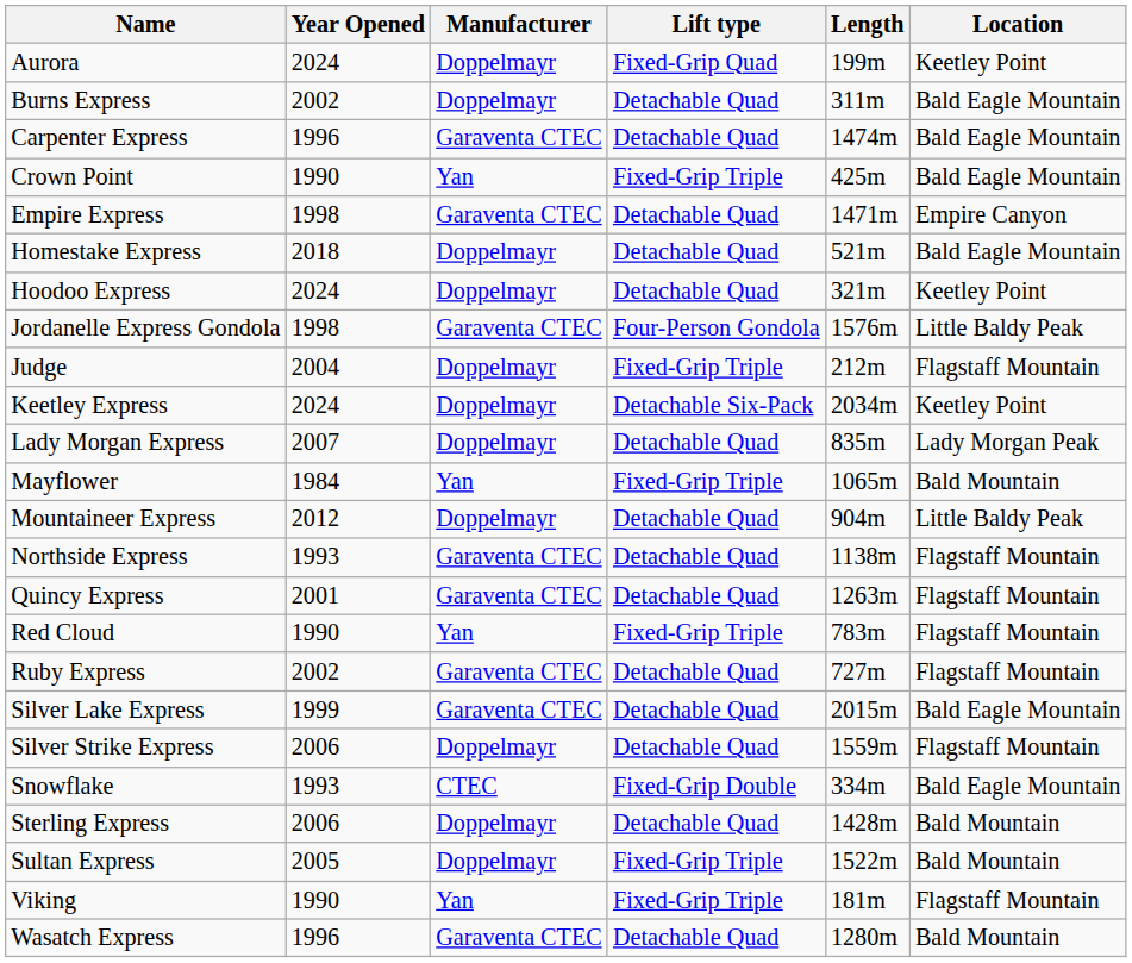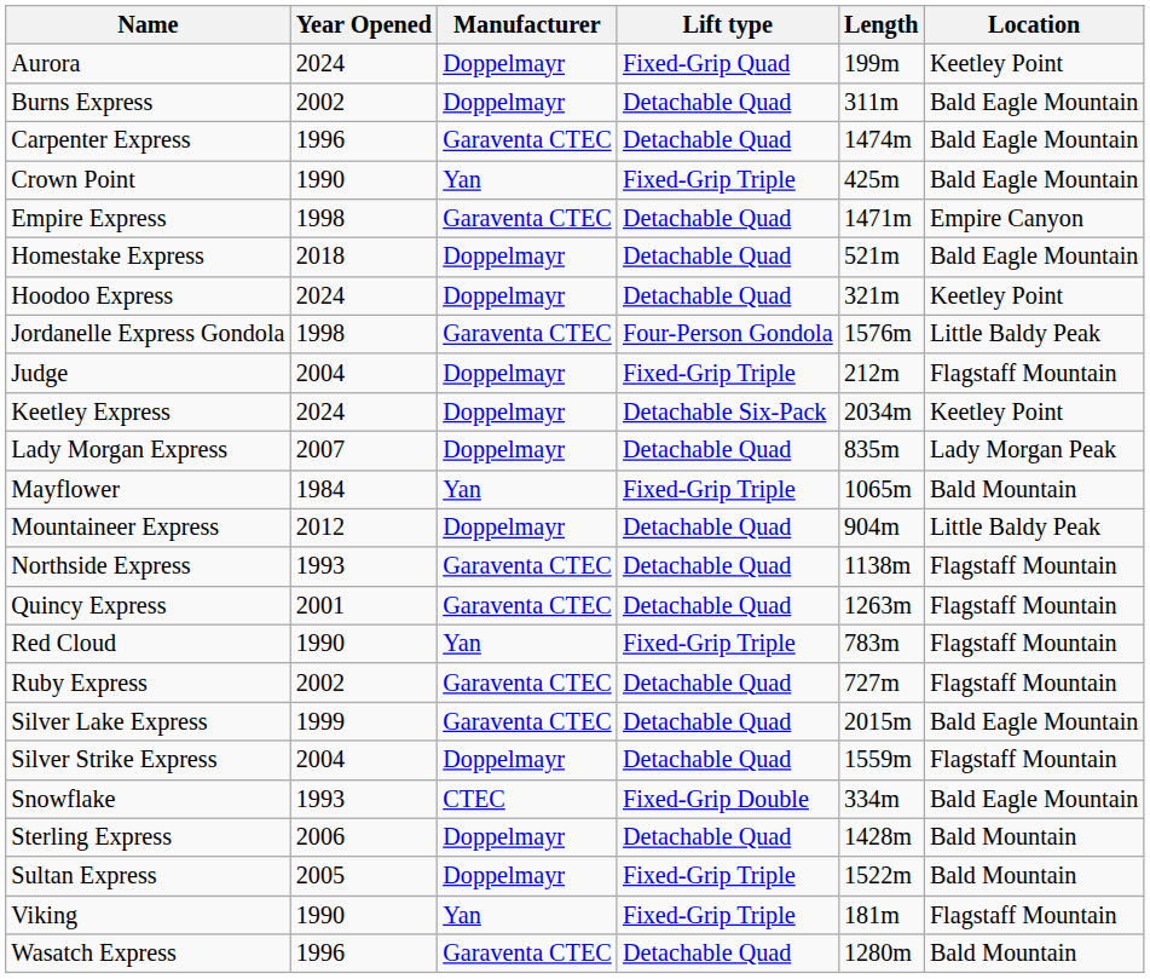Silver Strike Express | Year Opened: 2006 -> 2004
